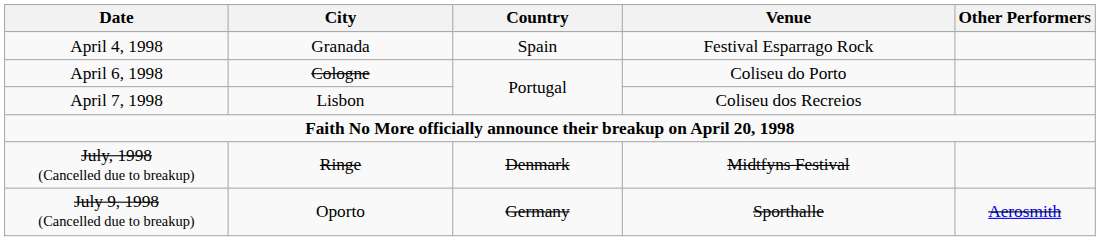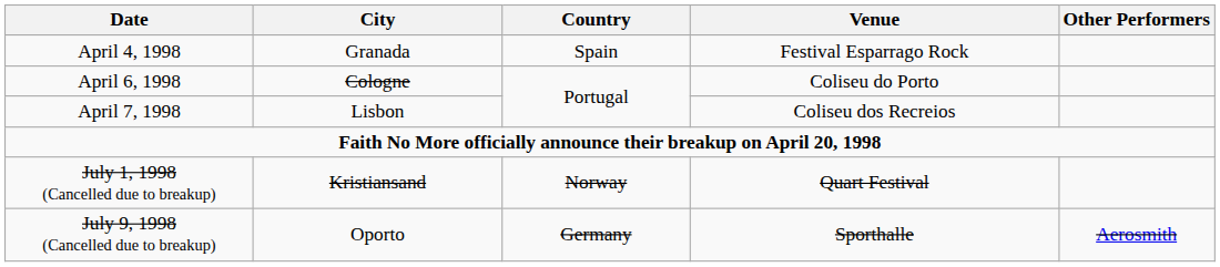+ row: July 1, 1998 (Cancelled due to breakup) | Kristiansand | Norway | Quart Festival
- row: July, 1998 (Cancelled due to breakup) | Ringe | Denmark | Midtfyns Festival
